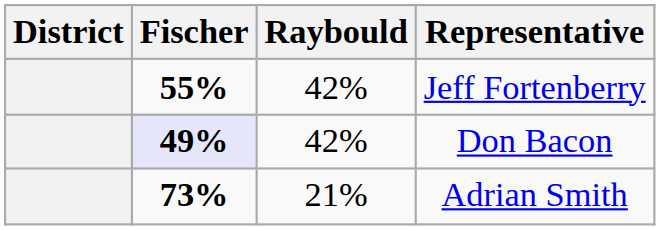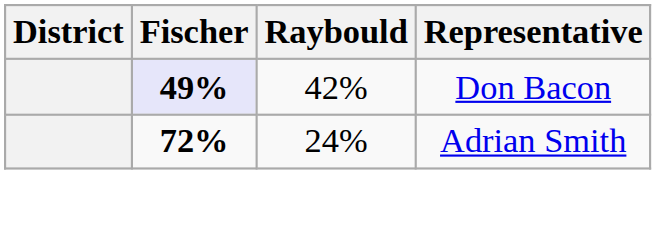- row: 55% | 42% | Jeff Fortenberry
Adrian Smith | Fischer: 73% -> 72%
Adrian Smith | Raybould: 21% -> 24%
